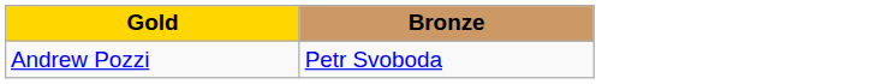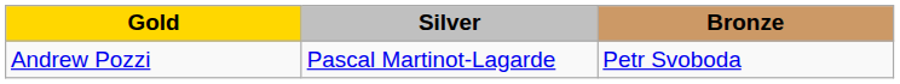+ column: Silver | Pascal Martinot-Lagarde
